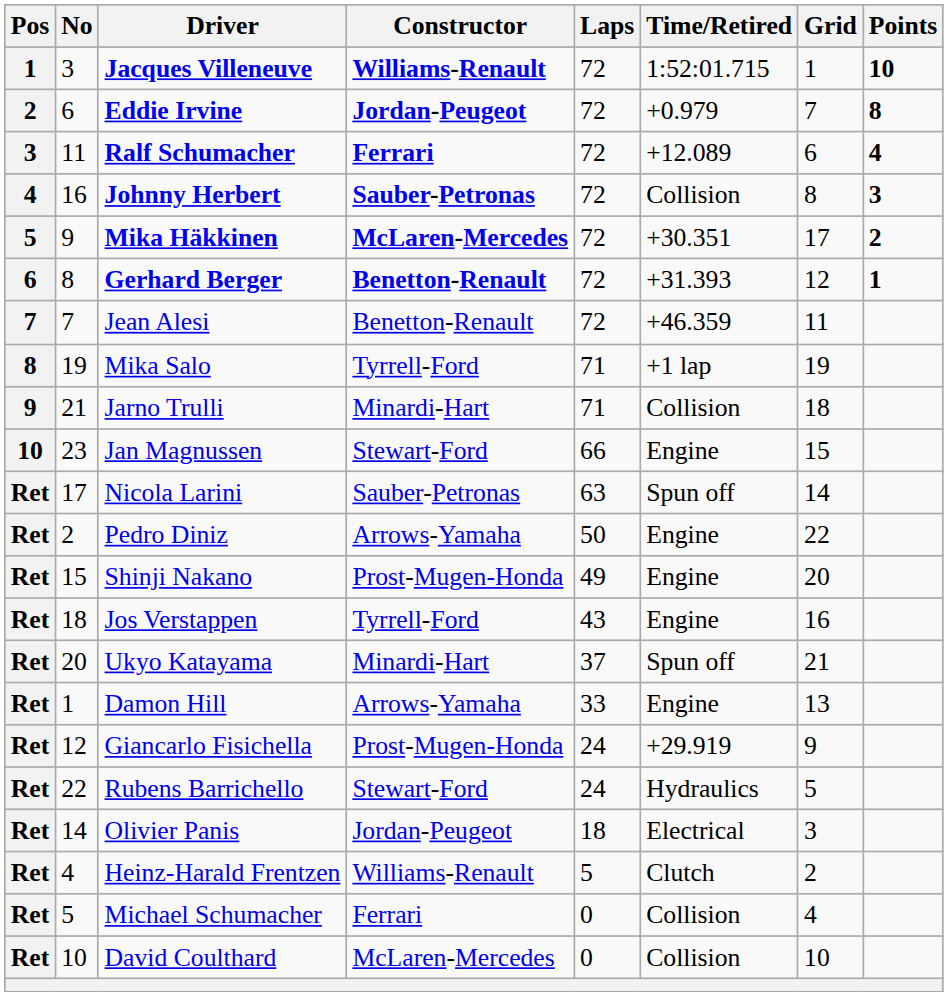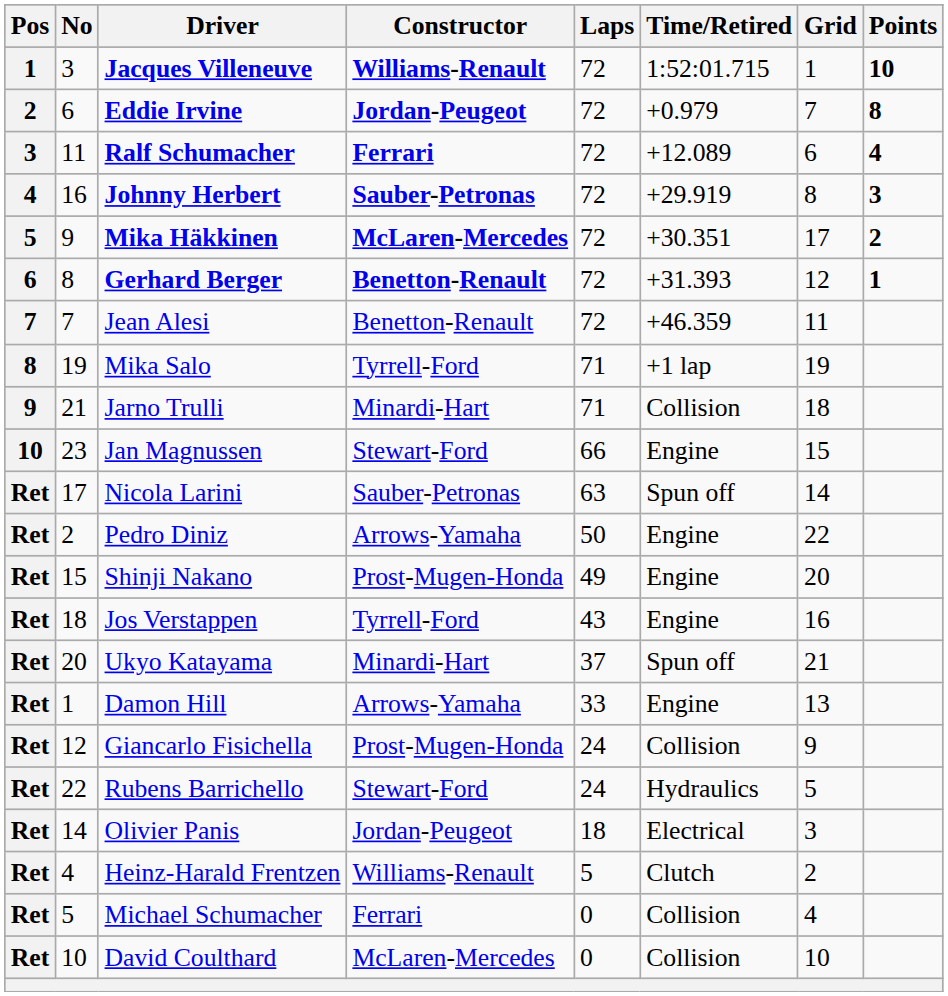Johnny Herbert | Time/Retired: Collision -> +29.919
Giancarlo Fisichella | Time/Retired: +29.919 -> Collision
